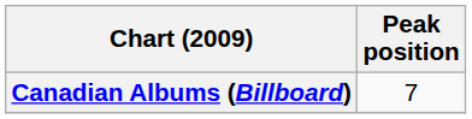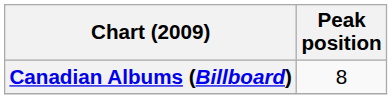Canadian Albums (Billboard) | Peak position: 7 -> 8
